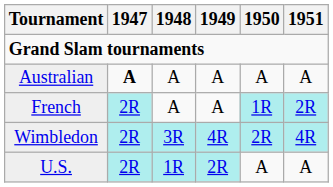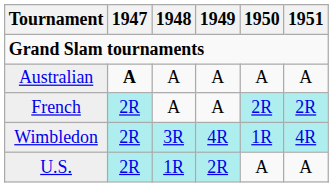French | 1950: 1R -> 2R
Wimbledon | 1950: 2R -> 1R
